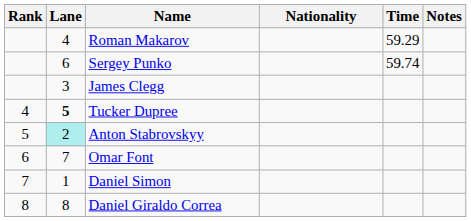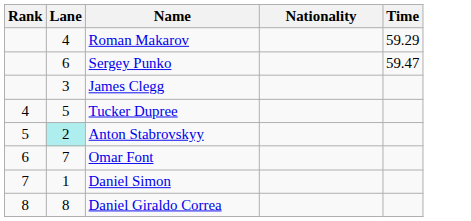- column: Notes
Sergey Punko | Time: 59.74 -> 59.47
Tucker Dupree | Lane: bold -> normal
